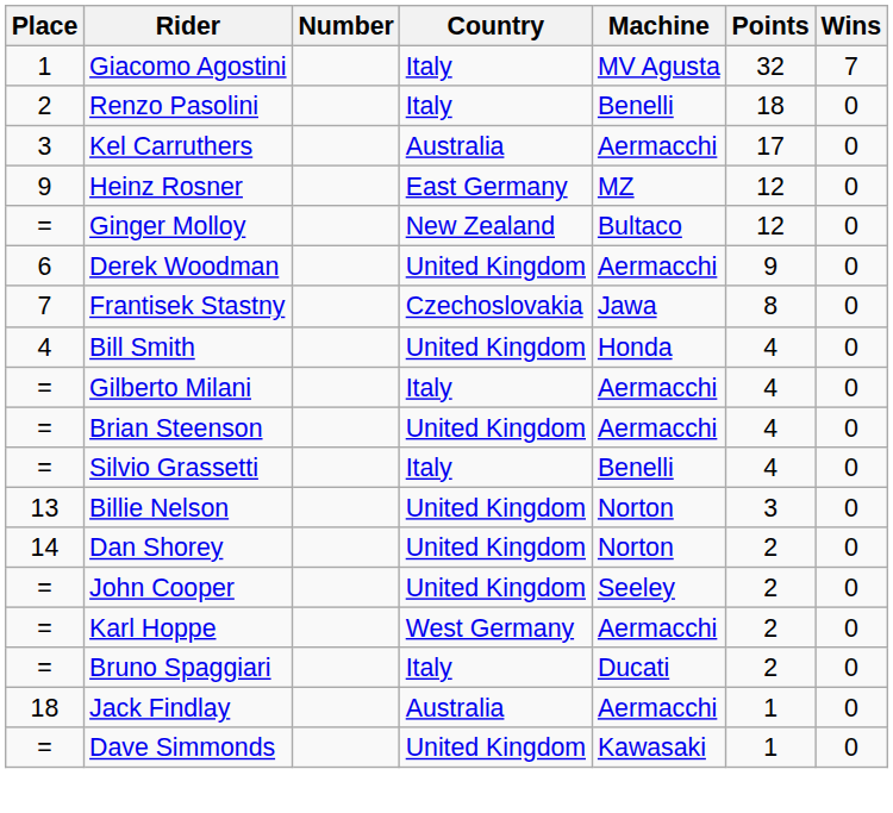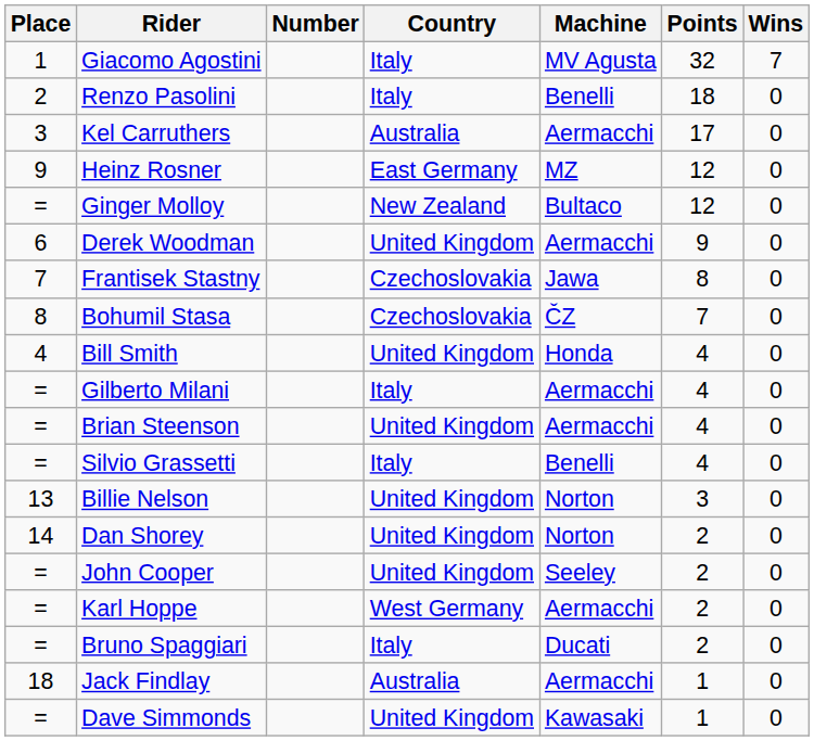+ row: 8 | Bohumil Stasa | Czechoslovakia | ČZ | 7 | 0
